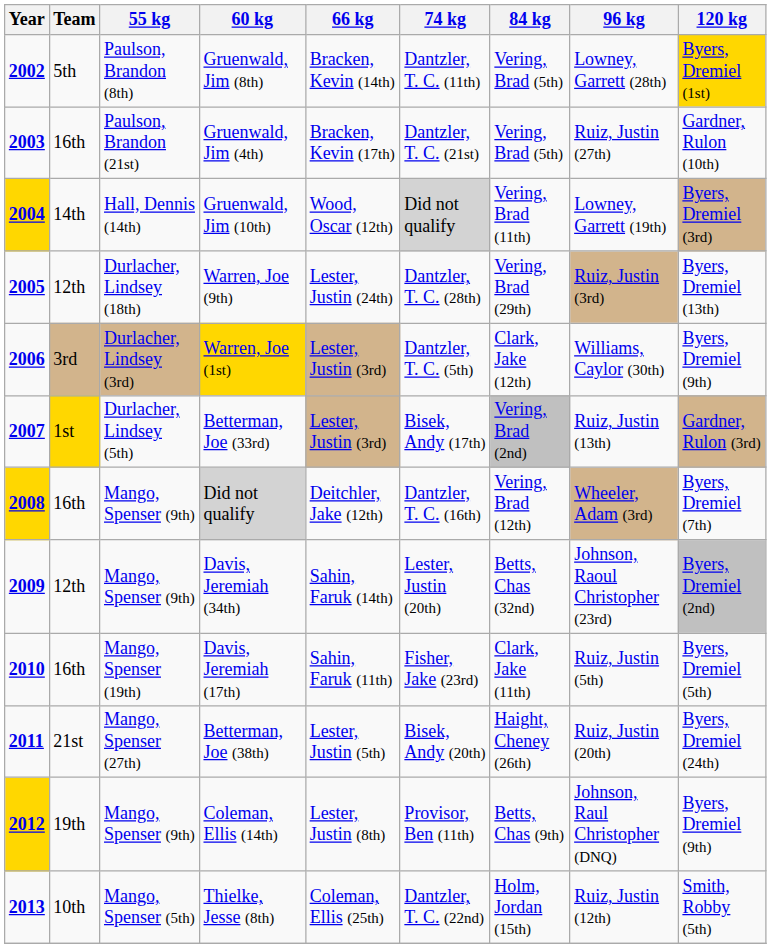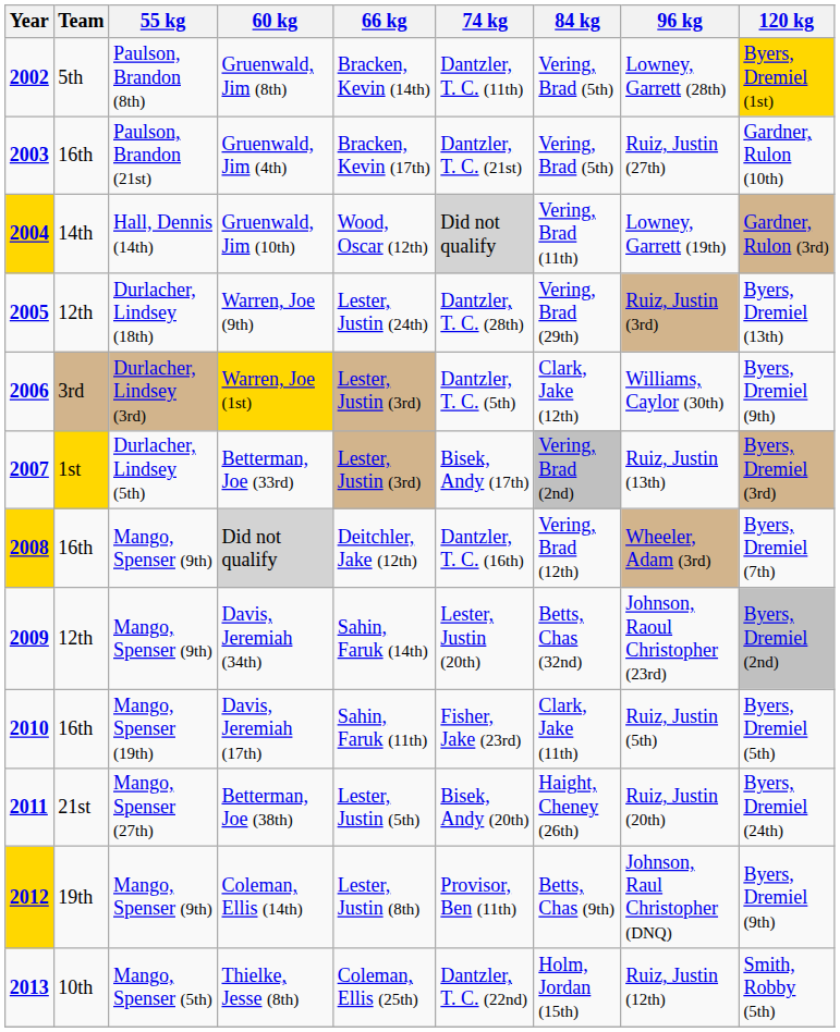Gruenwald, Jim (10th) | 120 kg: Byers, Dremiel (3rd) -> Gardner, Rulon (3rd)
Betterman, Joe (33rd) | 120 kg: Gardner, Rulon (3rd) -> Byers, Dremiel (3rd)
